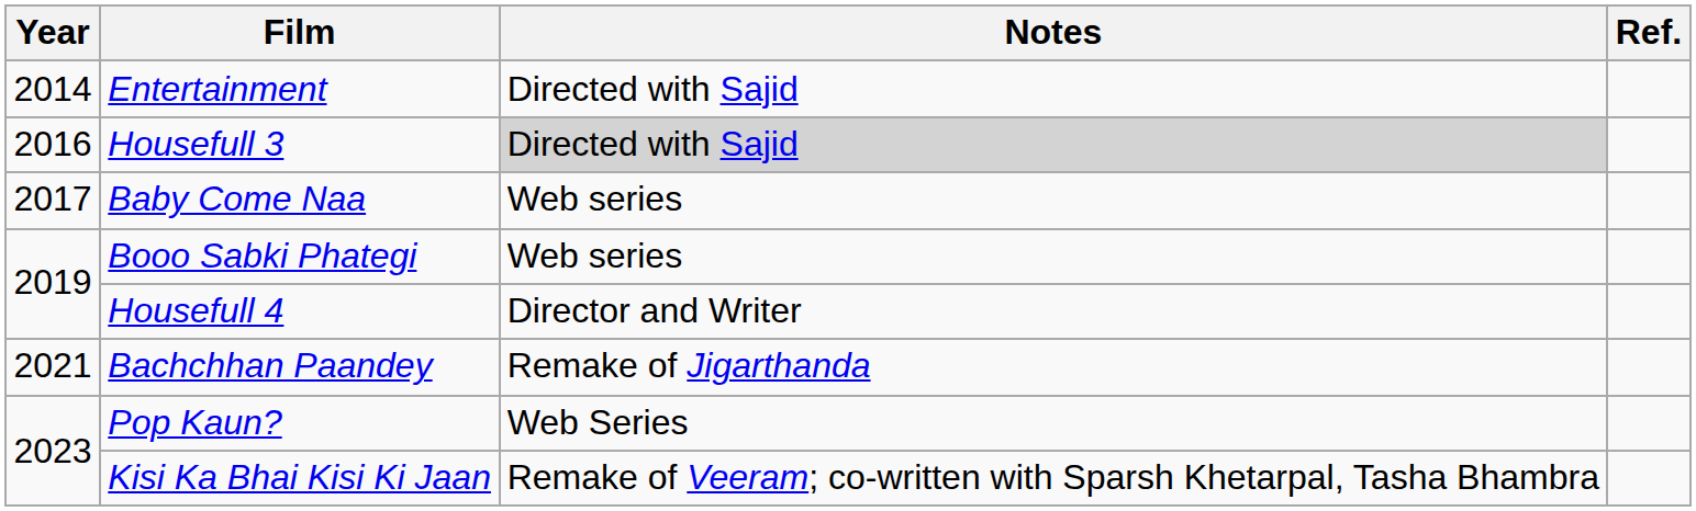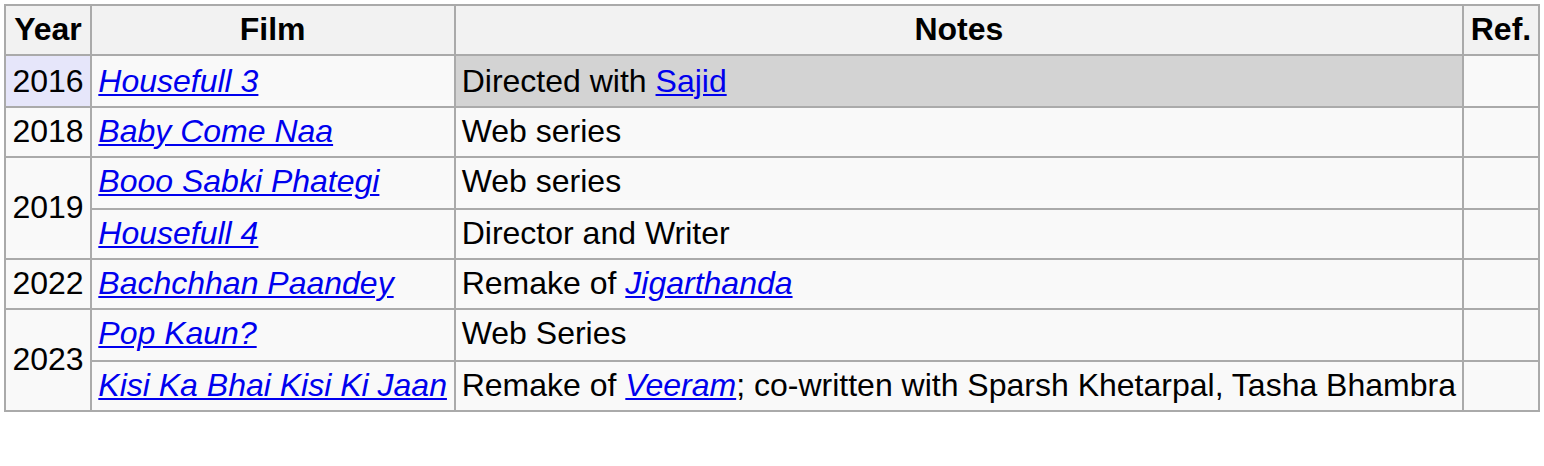- row: 2014 | Entertainment | Directed with Sajid
Housefull 3 | Year: no background -> lavender background
Baby Come Naa | Year: 2017 -> 2018
Bachchhan Paandey | Year: 2021 -> 2022
